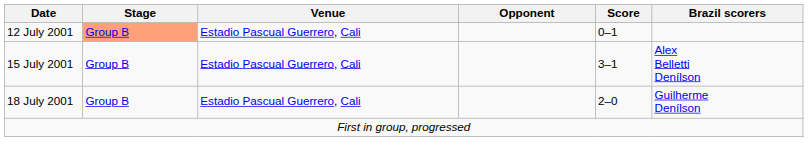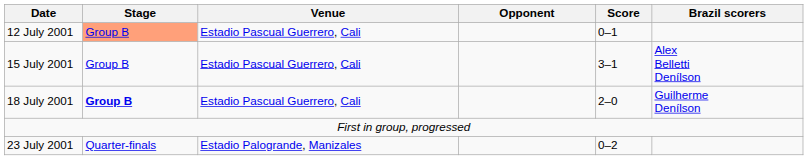18 July 2001 | Stage: normal -> bold
+ row: 23 July 2001 | Quarter-finals | Estadio Palogrande, Manizales | 0–2
